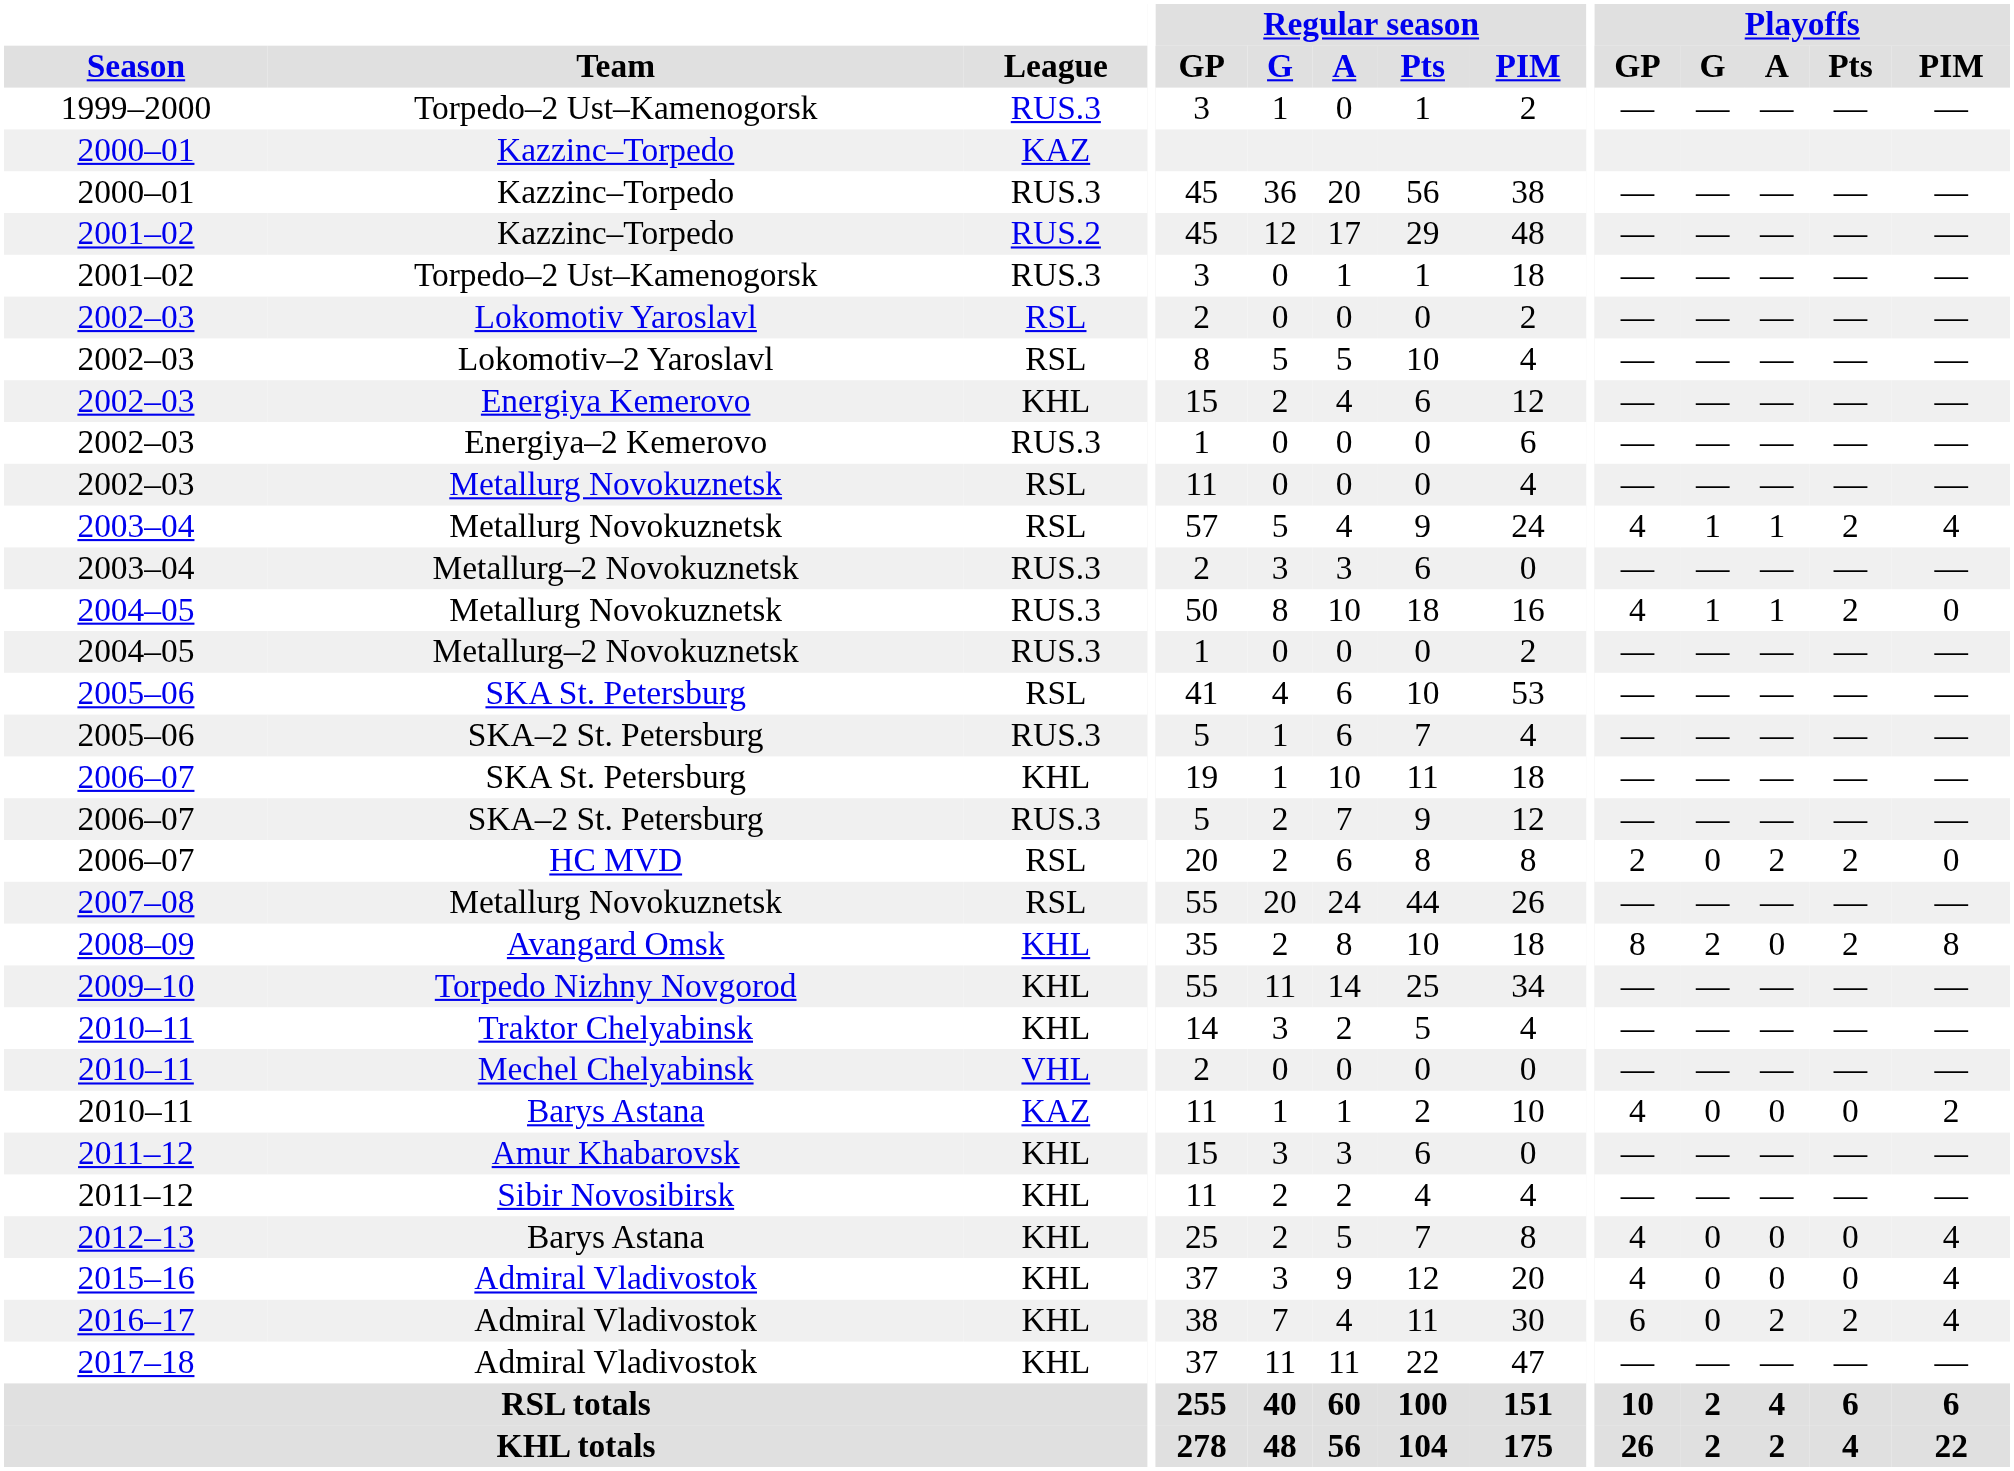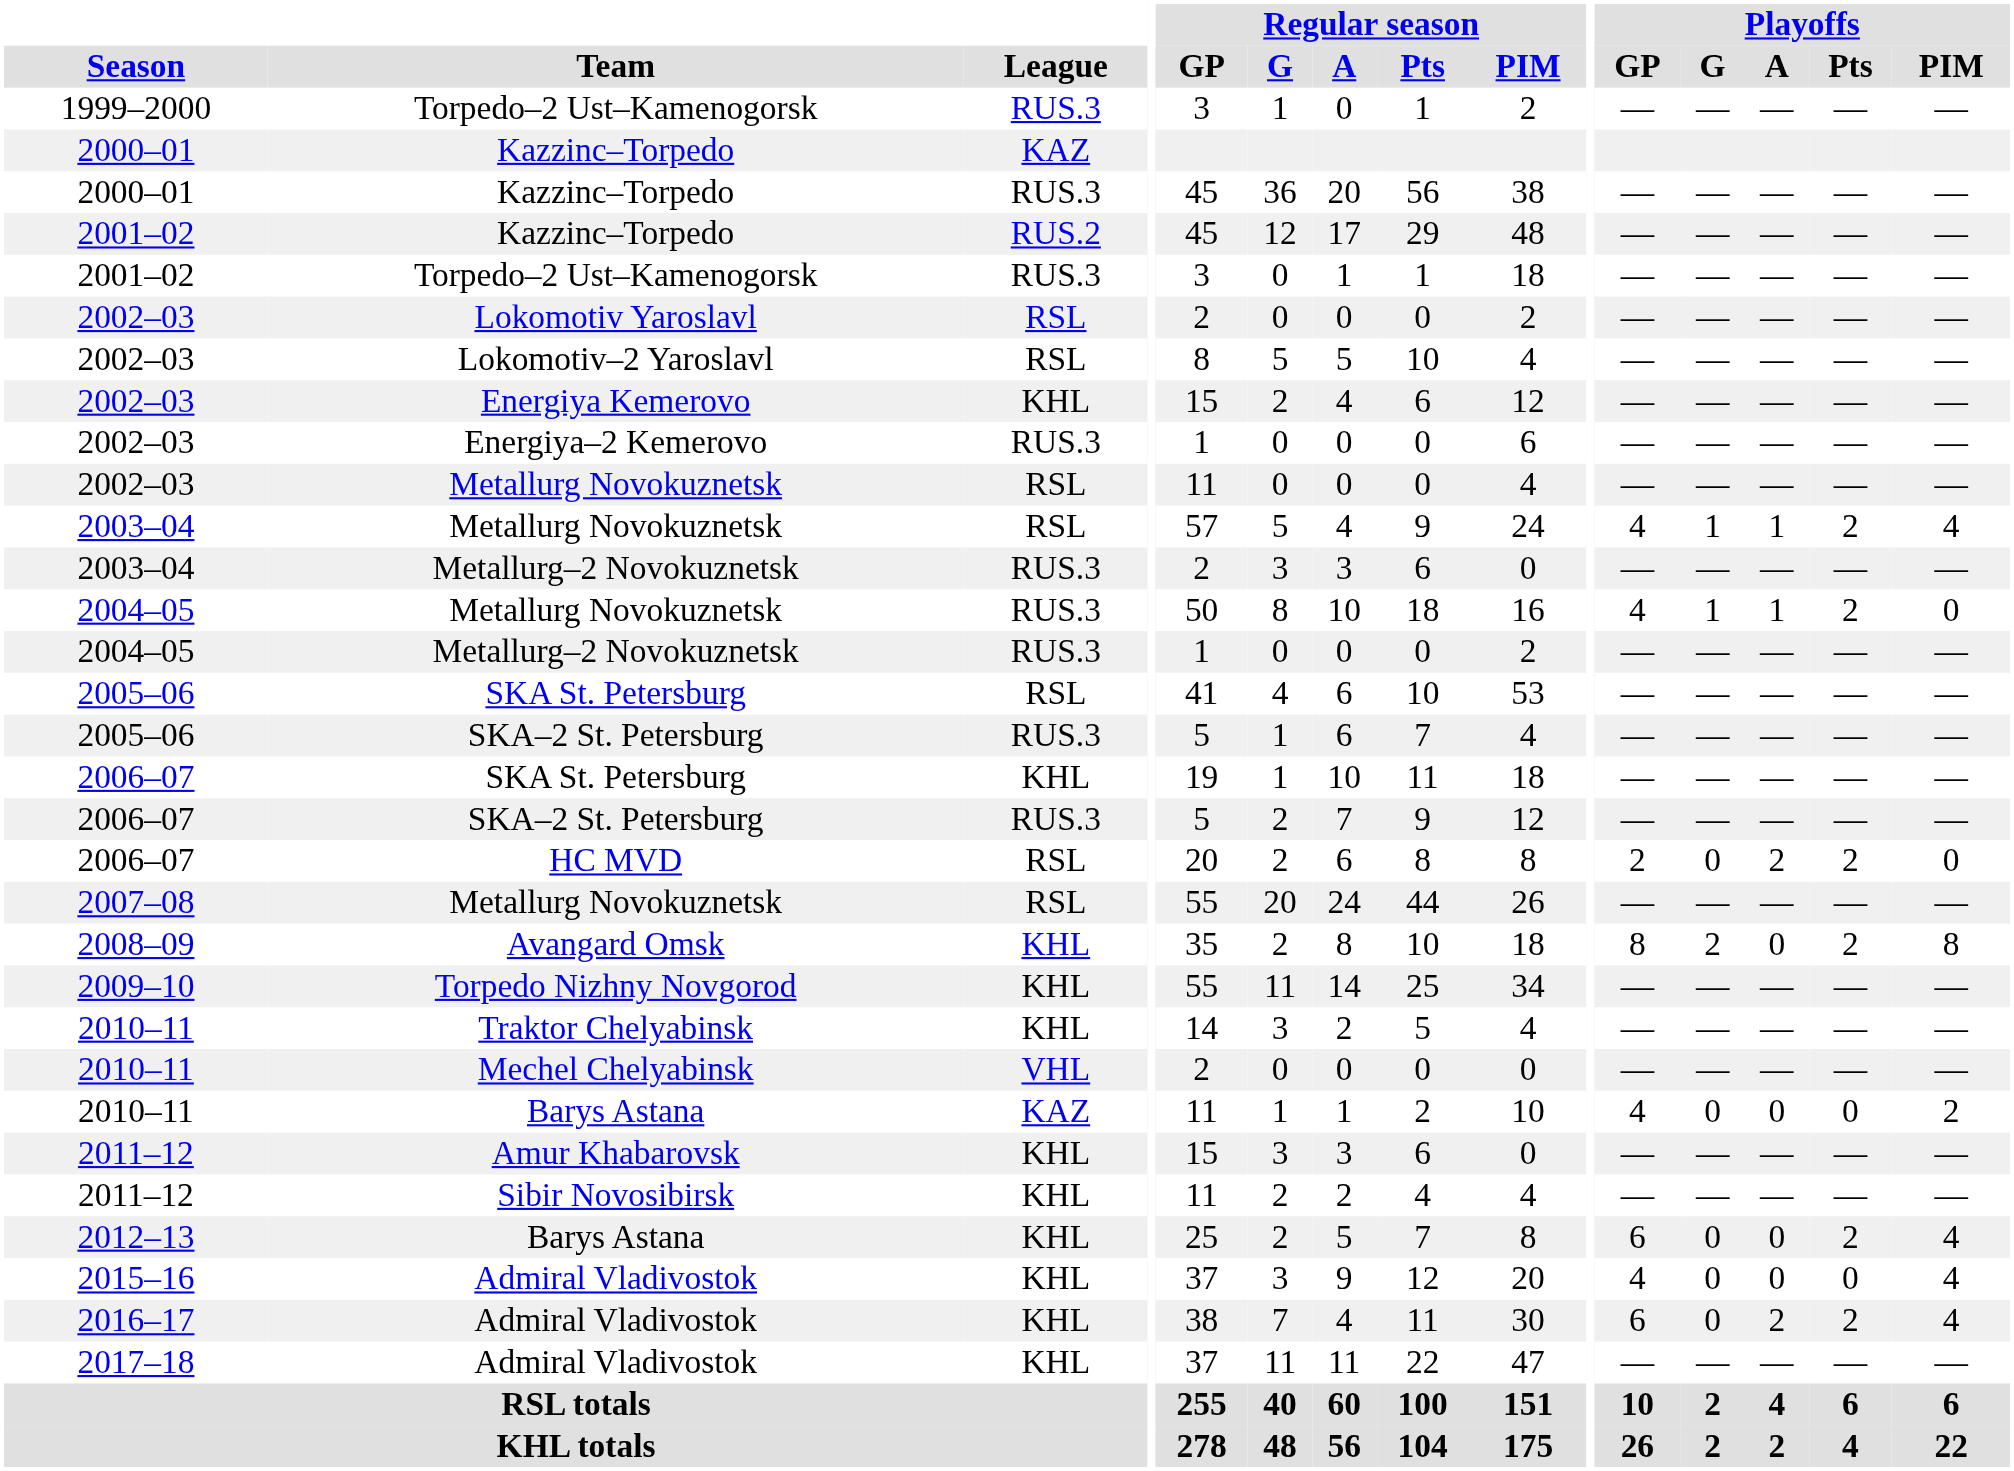2012–13 / Barys Astana | Playoffs / GP: 4 -> 6
2012–13 / Barys Astana | Playoffs / Pts: 0 -> 2
